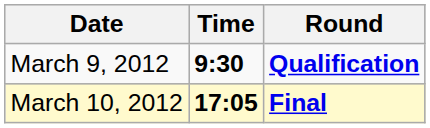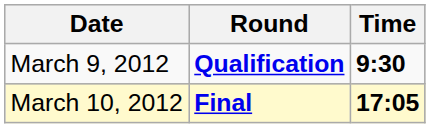columns swapped: Time <-> Round
